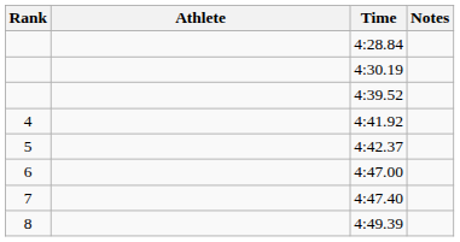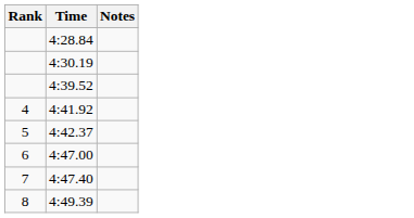- column: Athlete
